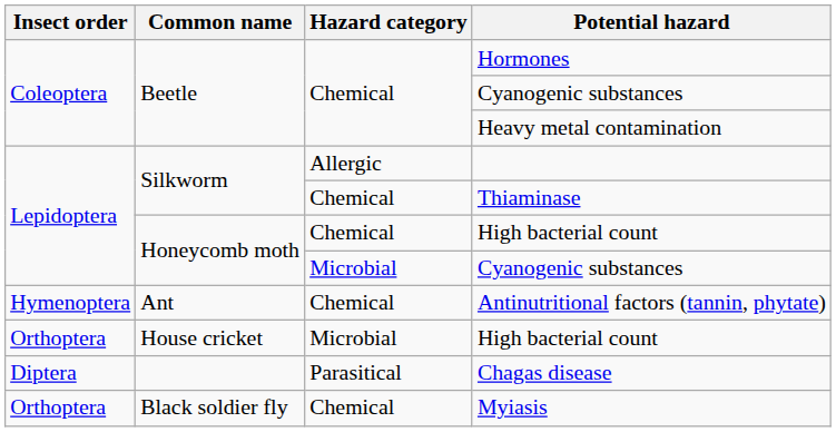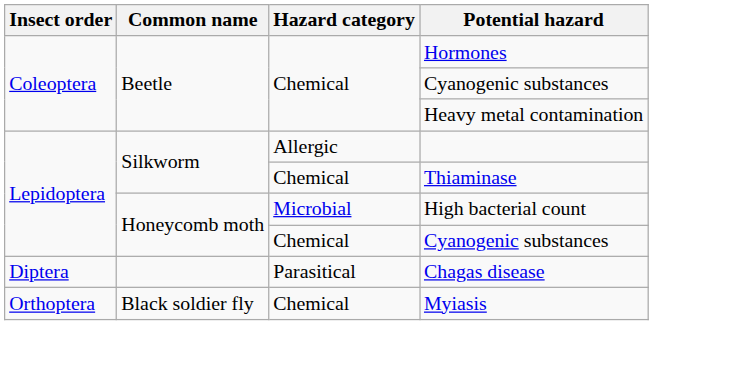Honeycomb moth / High bacterial count | Hazard category: Chemical -> Microbial
Honeycomb moth / Cyanogenic substances | Hazard category: Microbial -> Chemical
- row: Hymenoptera | Ant | Chemical | Antinutritional factors (tannin, phytate)
- row: Orthoptera | House cricket | Microbial | High bacterial count
